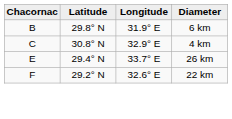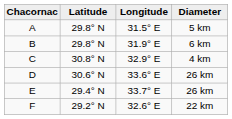+ row: A | 29.8° N | 31.5° E | 5 km
+ row: D | 30.6° N | 33.6° E | 26 km
